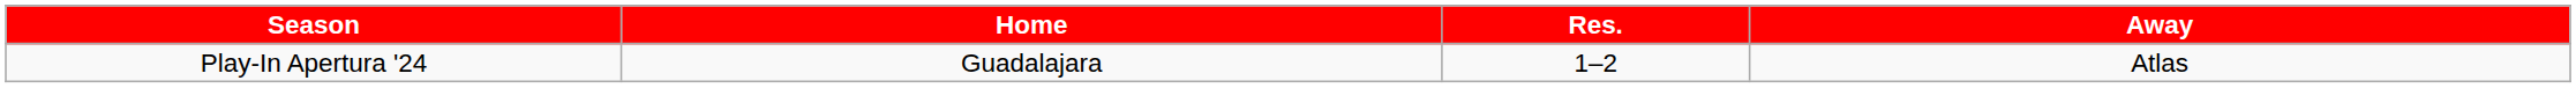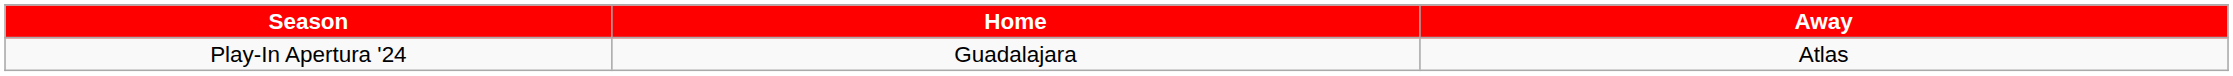- column: Res. | 1–2
